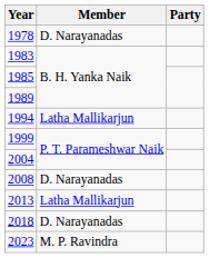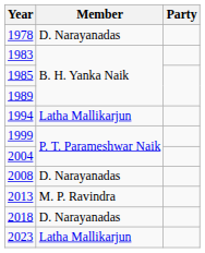2013 | Member: Latha Mallikarjun -> M. P. Ravindra
2023 | Member: M. P. Ravindra -> Latha Mallikarjun
